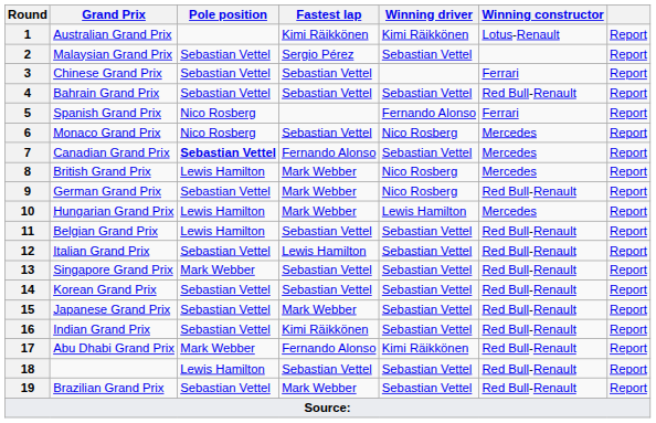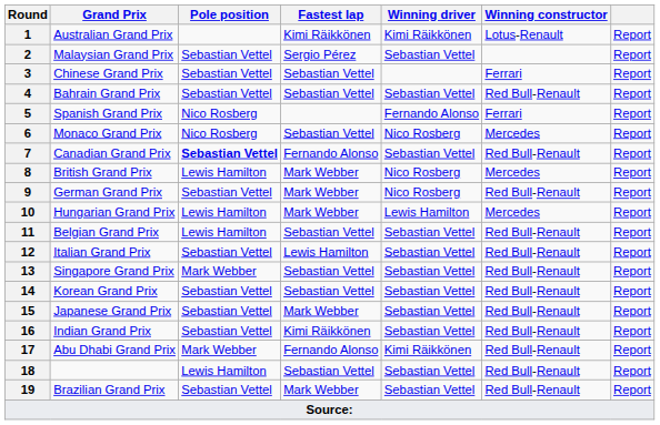7 | Winning constructor: Mercedes -> Red Bull-Renault
